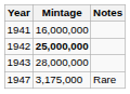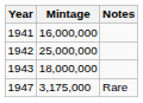1942 | Mintage: bold -> normal
1943 | Mintage: 28,000,000 -> 18,000,000
